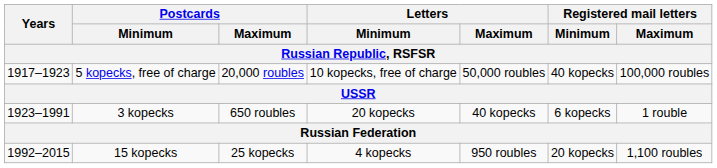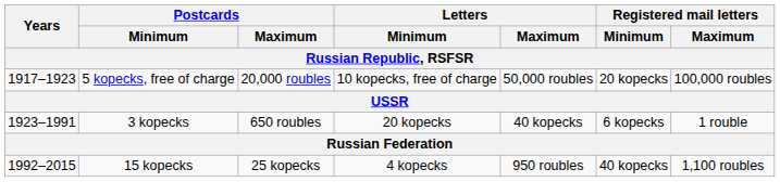5 kopecks, free of charge | Registered mail letters / Minimum: 40 kopecks -> 20 kopecks
15 kopecks | Registered mail letters / Minimum: 20 kopecks -> 40 kopecks
